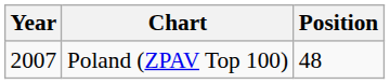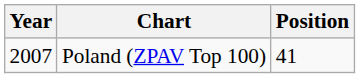Poland (ZPAV Top 100) | Position: 48 -> 41
